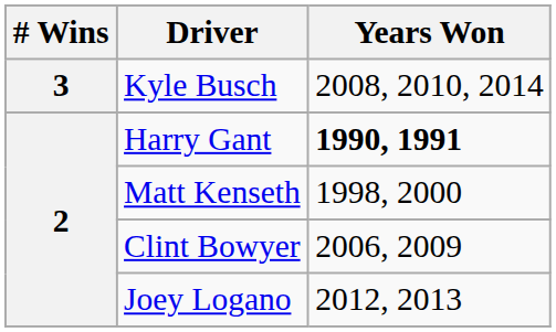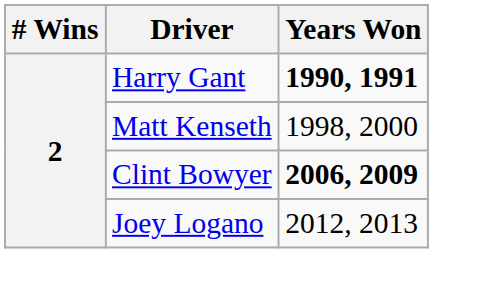- row: 3 | Kyle Busch | 2008, 2010, 2014
Clint Bowyer | Years Won: normal -> bold
